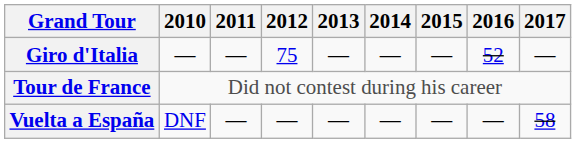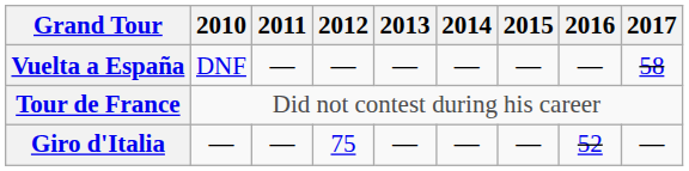rows swapped: Giro d'Italia <-> Vuelta a España
